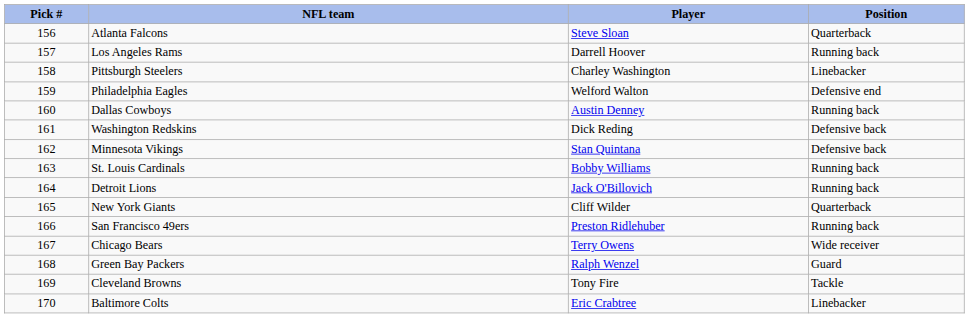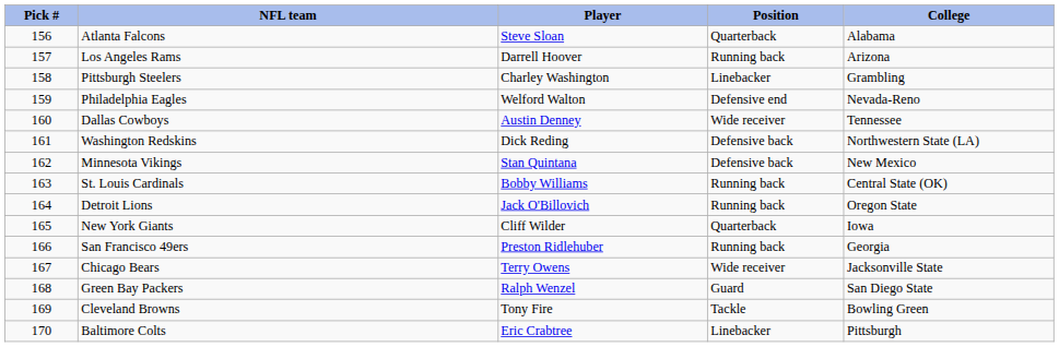+ column: College | Alabama | Arizona | Grambling | Nevada-Reno | Tennessee | Northwestern State (LA) | New Mexico | Central State (OK) | Oregon State | Iowa | Georgia | Jacksonville State | San Diego State | Bowling Green | Pittsburgh
Dallas Cowboys | Position: Running back -> Wide receiver
